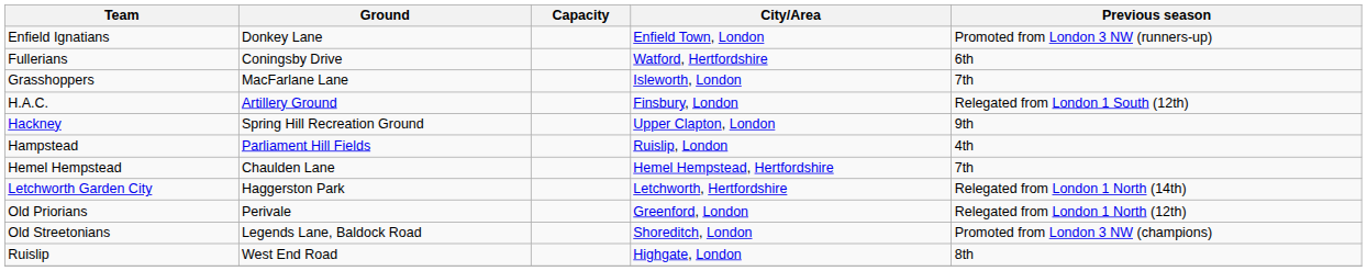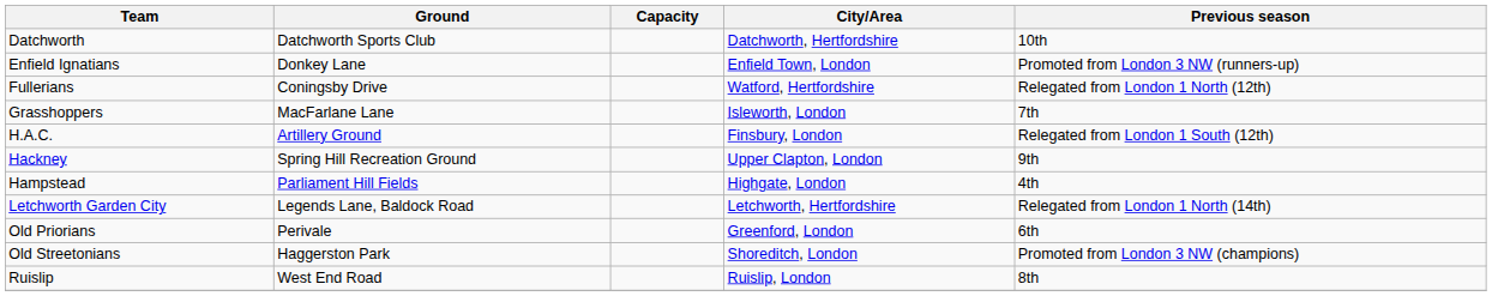+ row: Datchworth | Datchworth Sports Club | Datchworth, Hertfordshire | 10th
Fullerians | Previous season: 6th -> Relegated from London 1 North (12th)
Hampstead | City/Area: Ruislip, London -> Highgate, London
- row: Hemel Hempstead | Chaulden Lane | Hemel Hempstead, Hertfordshire | 7th
Letchworth Garden City | Ground: Haggerston Park -> Legends Lane, Baldock Road
Old Priorians | Previous season: Relegated from London 1 North (12th) -> 6th
Old Streetonians | Ground: Legends Lane, Baldock Road -> Haggerston Park
Ruislip | City/Area: Highgate, London -> Ruislip, London
